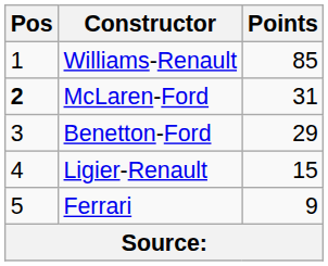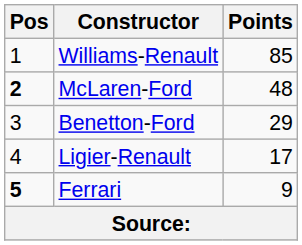McLaren-Ford | Points: 31 -> 48
Ligier-Renault | Points: 15 -> 17
Ferrari | Pos: normal -> bold
